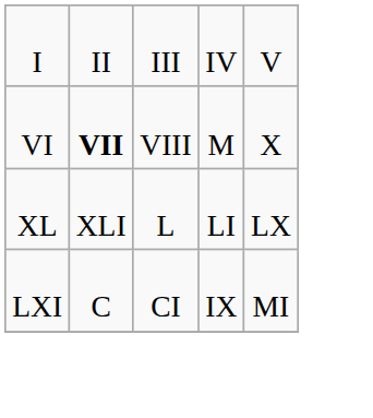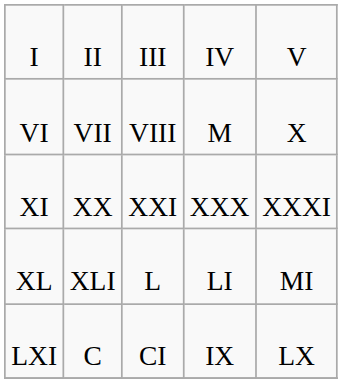VI | column 2: bold -> normal
+ row: XI | XX | XXI | XXX | XXXI
XL | column 5: LX -> MI
LXI | column 5: MI -> LX
